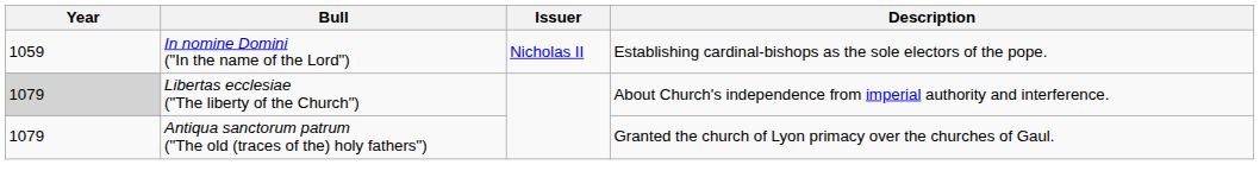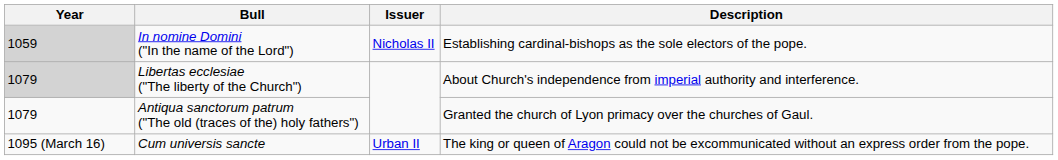In nomine Domini ("In the name of the Lord") | Year: no background -> lightgrey background
+ row: 1095 (March 16) | Cum universis sancte | Urban II | The king or queen of Aragon could not be excommunicated without an express order from the pope.
